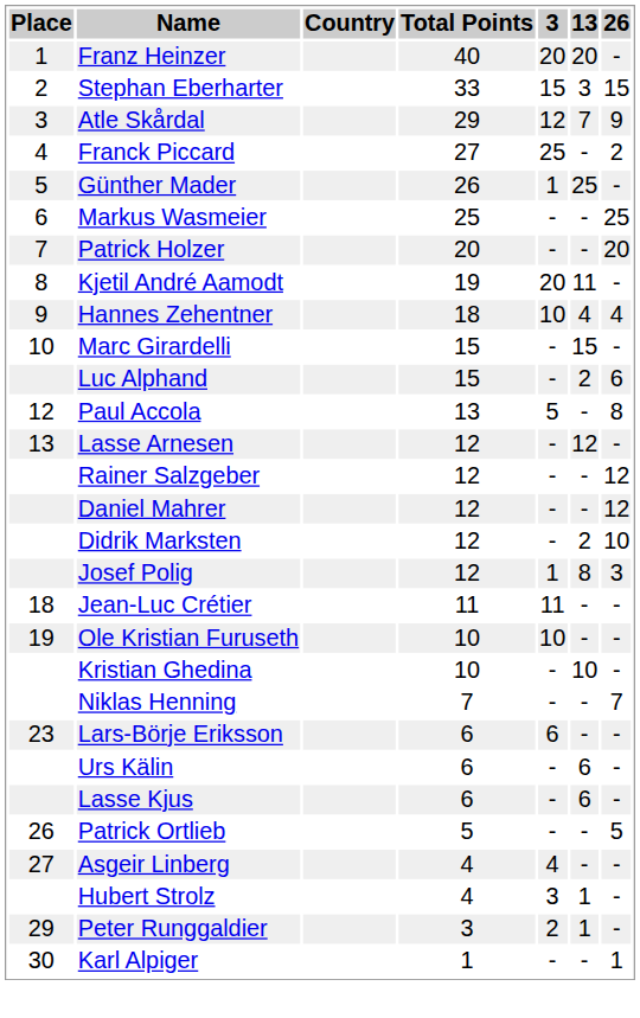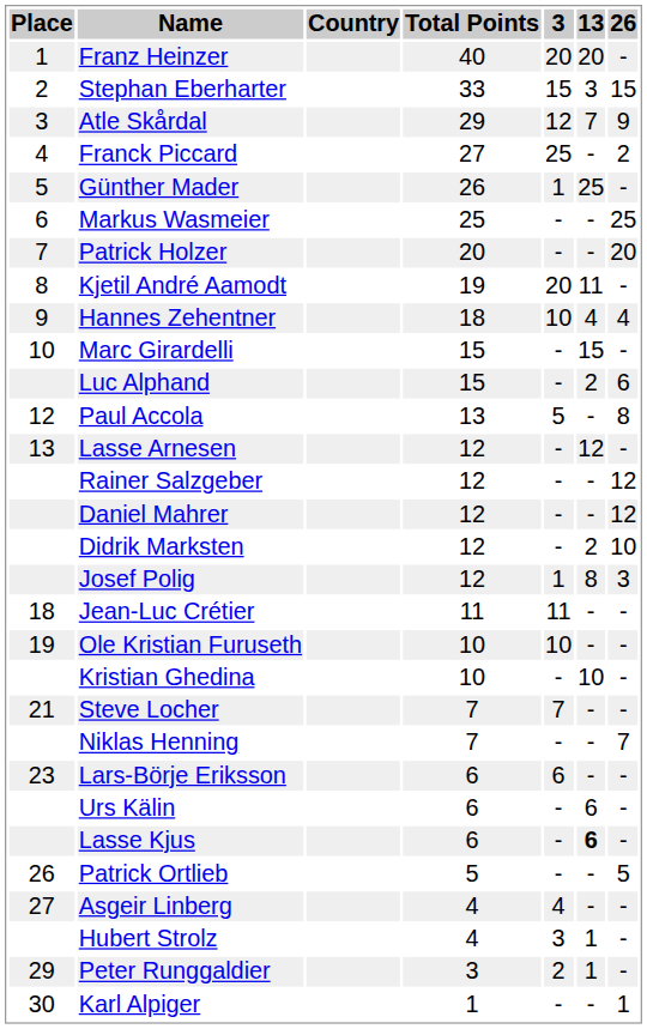+ row: 21 | Steve Locher | 7 | 7 | - | -
Lasse Kjus | 13: normal -> bold
